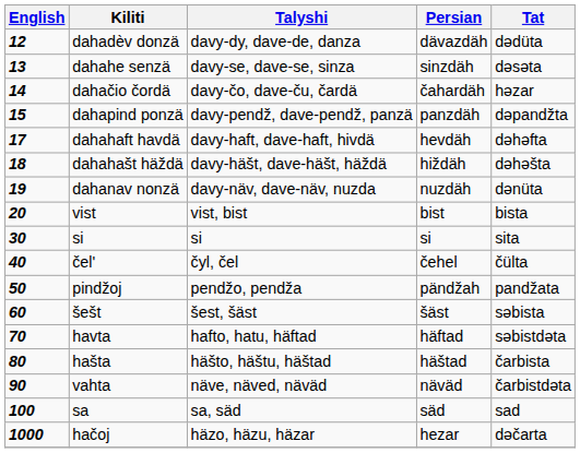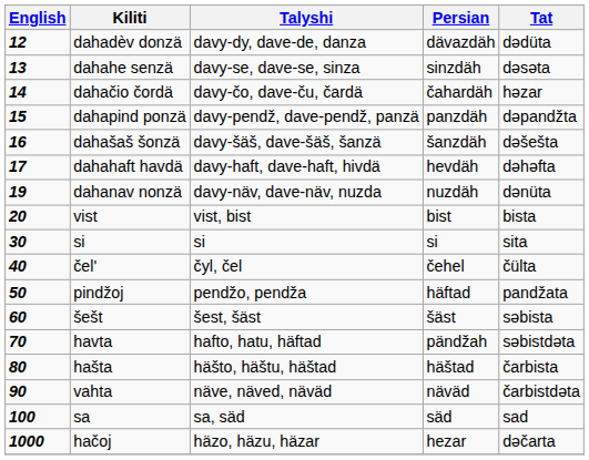+ row: 16 | dahašaš šonzä | davy-šäš, dave-šäš, šanzä | šanzdäh | dəšešta
- row: 18 | dahahašt häždä | davy-häšt, dave-häšt, häždä | hiždäh | dəhəšta
pindžoj | Persian: pändžah -> häftad
havta | Persian: häftad -> pändžah
